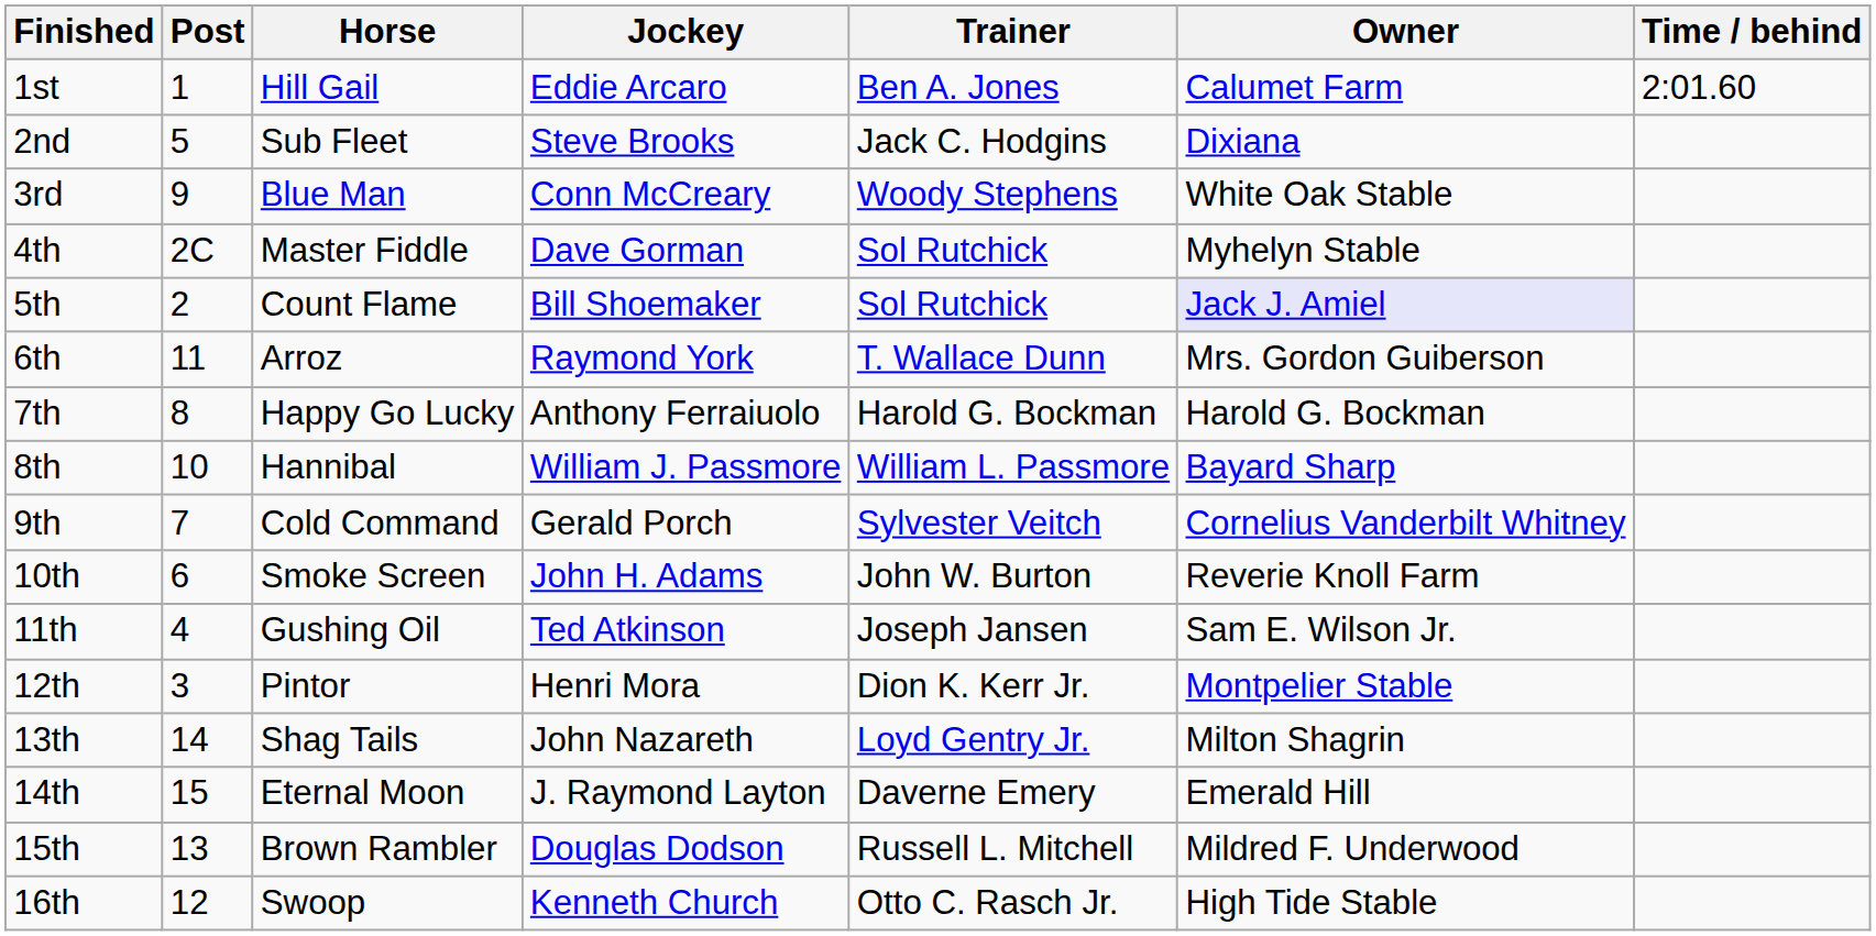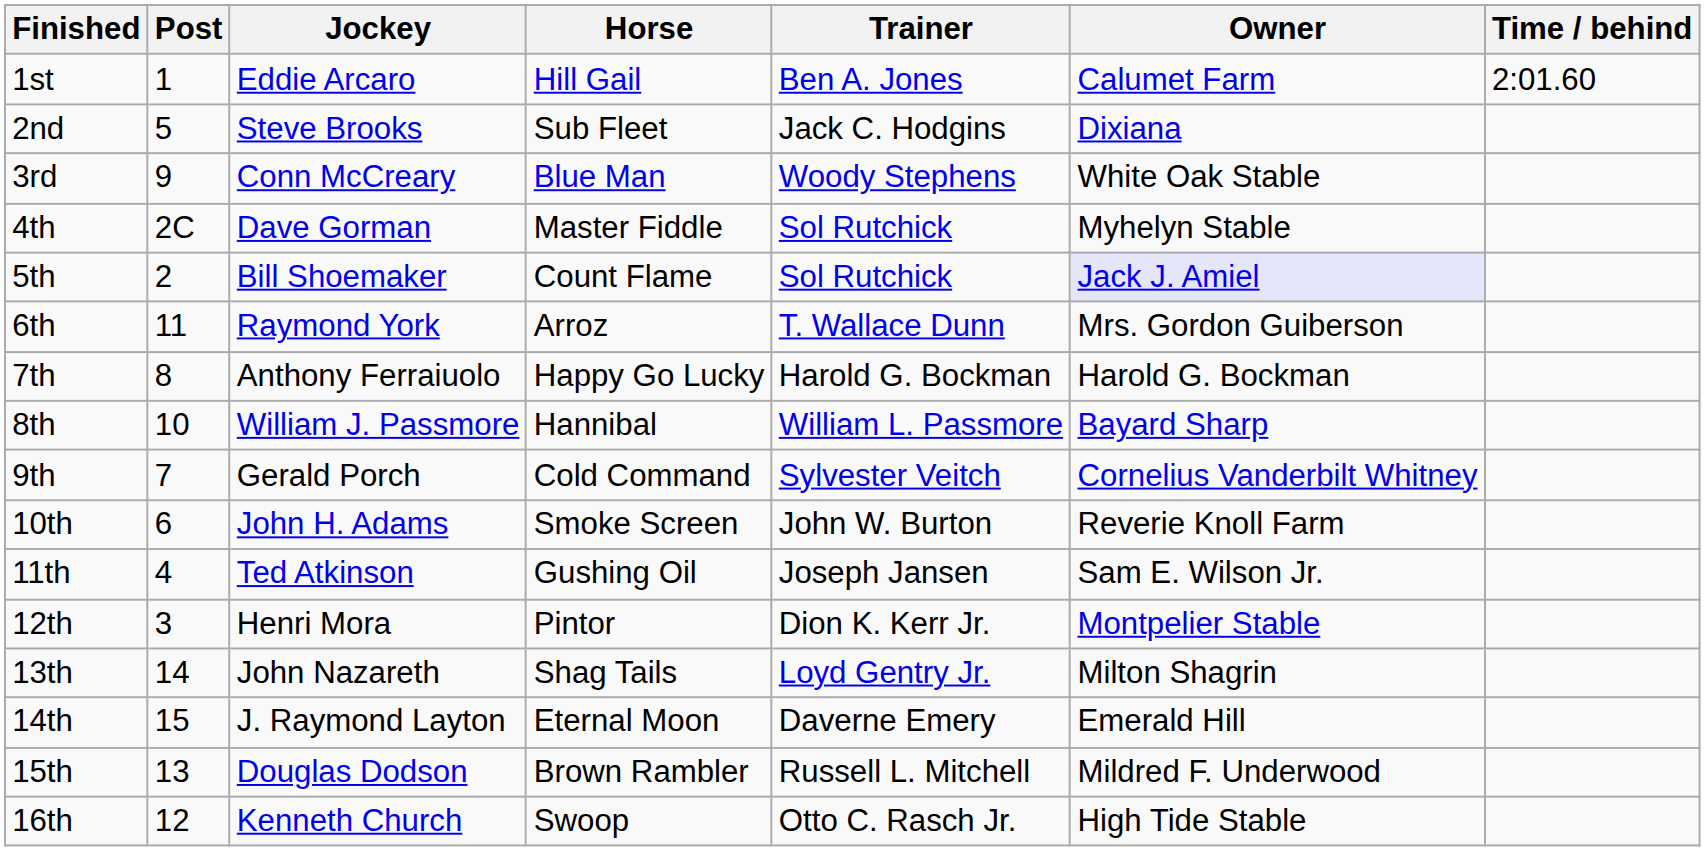columns swapped: Horse <-> Jockey
